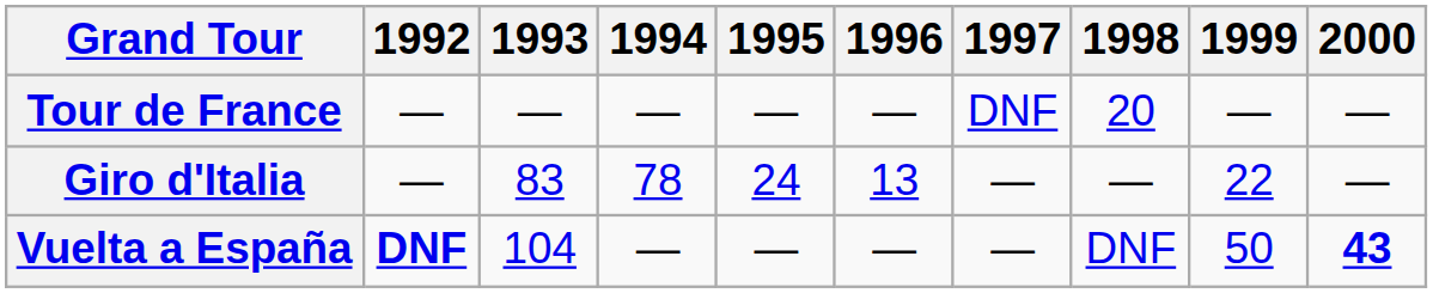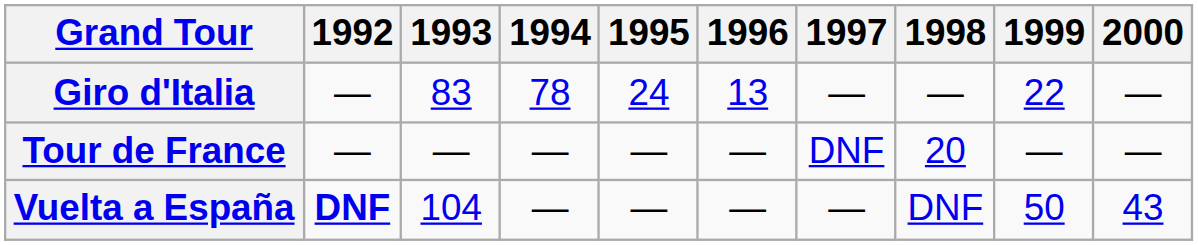rows swapped: Giro d'Italia <-> Tour de France
Vuelta a España | 2000: bold -> normal
